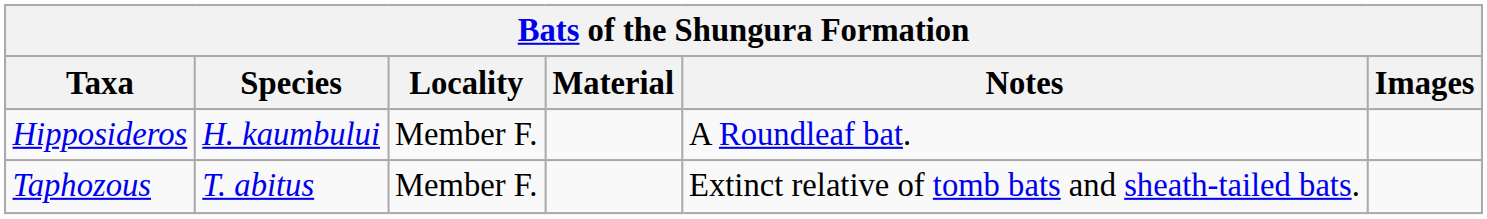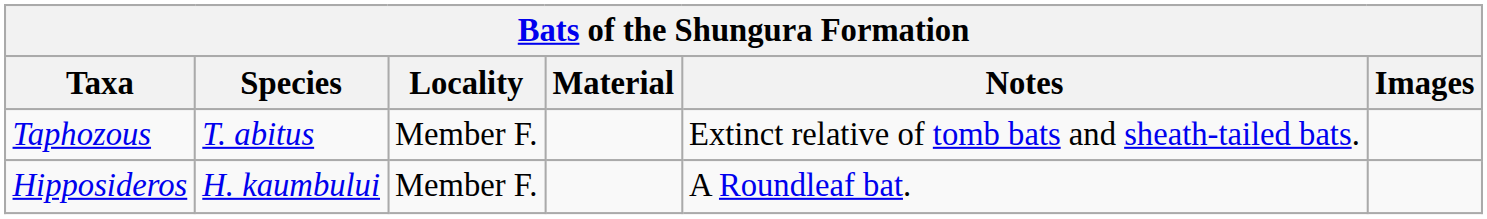rows swapped: Hipposideros <-> Taphozous
